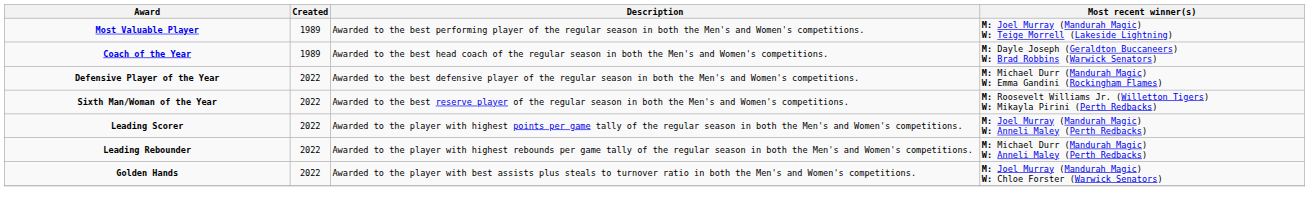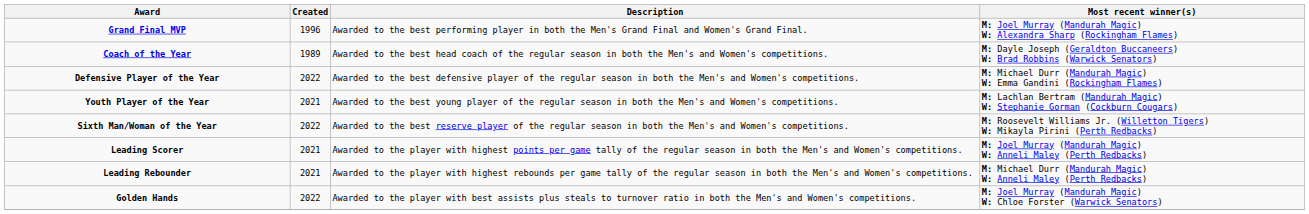- row: Most Valuable Player | 1989 | Awarded to the best performing player of the regular season in both the Men's and Women's competitions. | M: Joel Murray (Mandurah Magic) W: Teige Morrell (Lakeside Lightning)
+ row: Grand Final MVP | 1996 | Awarded to the best performing player in both the Men's Grand Final and Women's Grand Final. | M: Joel Murray (Mandurah Magic) W: Alexandra Sharp (Rockingham Flames)
+ row: Youth Player of the Year | 2021 | Awarded to the best young player of the regular season in both the Men's and Women's competitions. | M: Lachlan Bertram (Mandurah Magic) W: Stephanie Gorman (Cockburn Cougars)
Leading Scorer | Created: 2022 -> 2021
Leading Rebounder | Created: 2022 -> 2021
